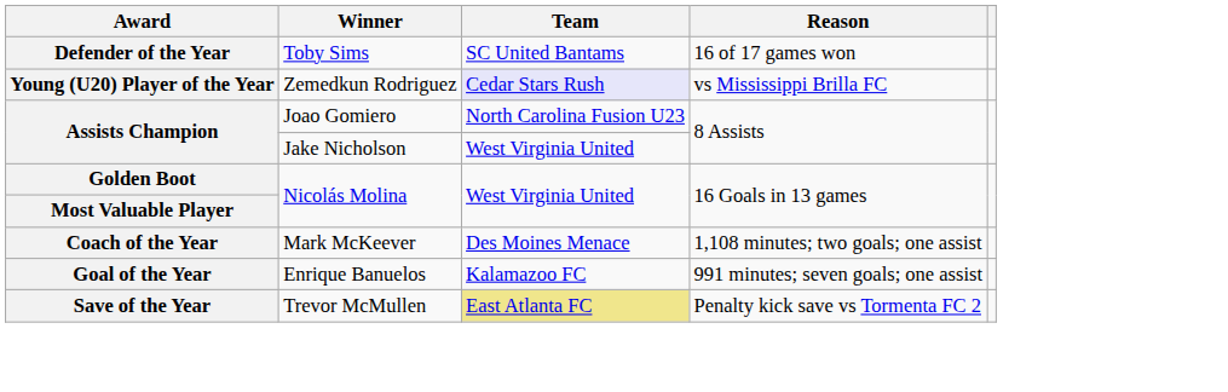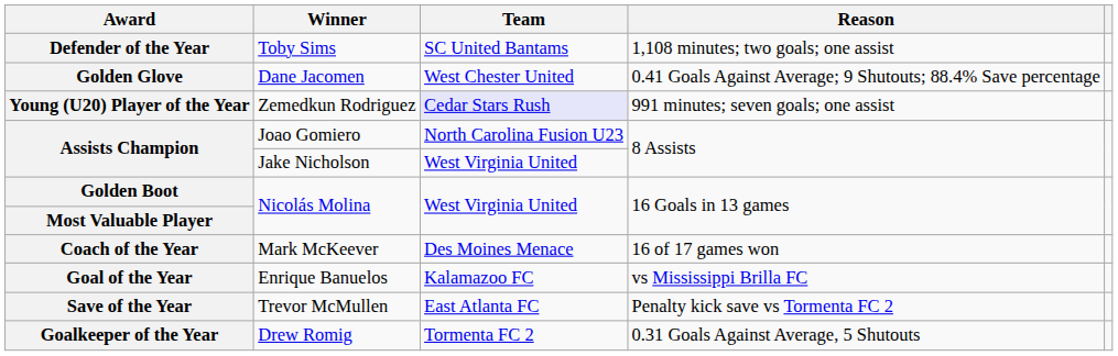Defender of the Year | Reason: 16 of 17 games won -> 1,108 minutes; two goals; one assist
+ row: Golden Glove | Dane Jacomen | West Chester United | 0.41 Goals Against Average; 9 Shutouts; 88.4% Save percentage
Young (U20) Player of the Year | Reason: vs Mississippi Brilla FC -> 991 minutes; seven goals; one assist
Coach of the Year | Reason: 1,108 minutes; two goals; one assist -> 16 of 17 games won
Goal of the Year | Reason: 991 minutes; seven goals; one assist -> vs Mississippi Brilla FC
Save of the Year | Team: khaki background -> no background
+ row: Goalkeeper of the Year | Drew Romig | Tormenta FC 2 | 0.31 Goals Against Average, 5 Shutouts
